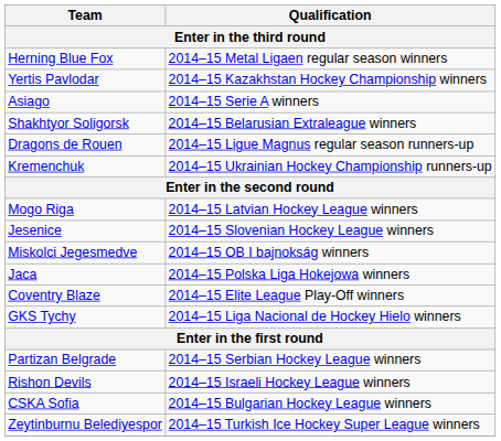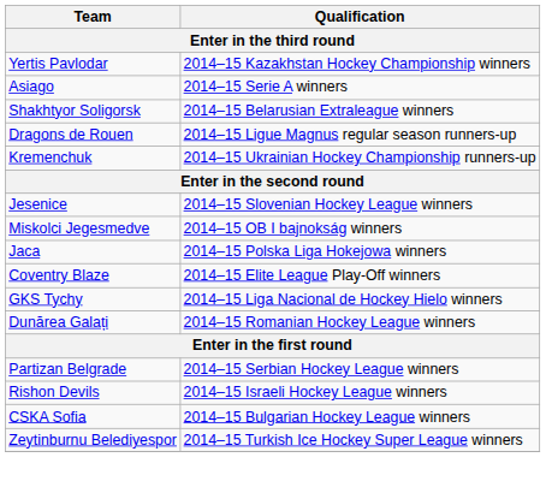- row: Herning Blue Fox | 2014–15 Metal Ligaen regular season winners
- row: Mogo Riga | 2014–15 Latvian Hockey League winners
+ row: Dunărea Galați | 2014–15 Romanian Hockey League winners
